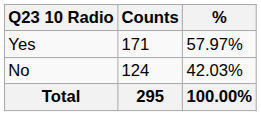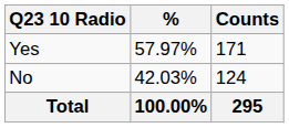columns swapped: Counts <-> %
